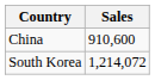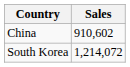China | Sales: 910,600 -> 910,602
